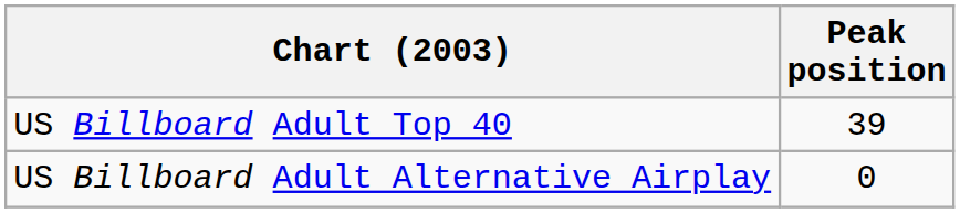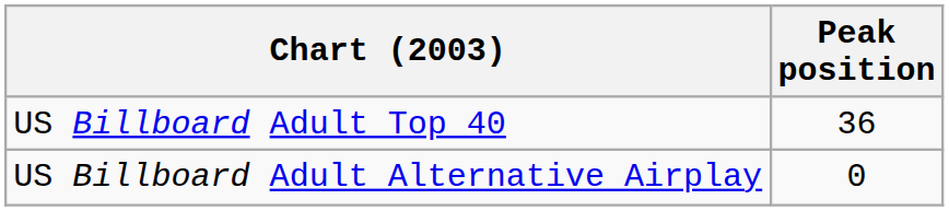US Billboard Adult Top 40 | Peak position: 39 -> 36
